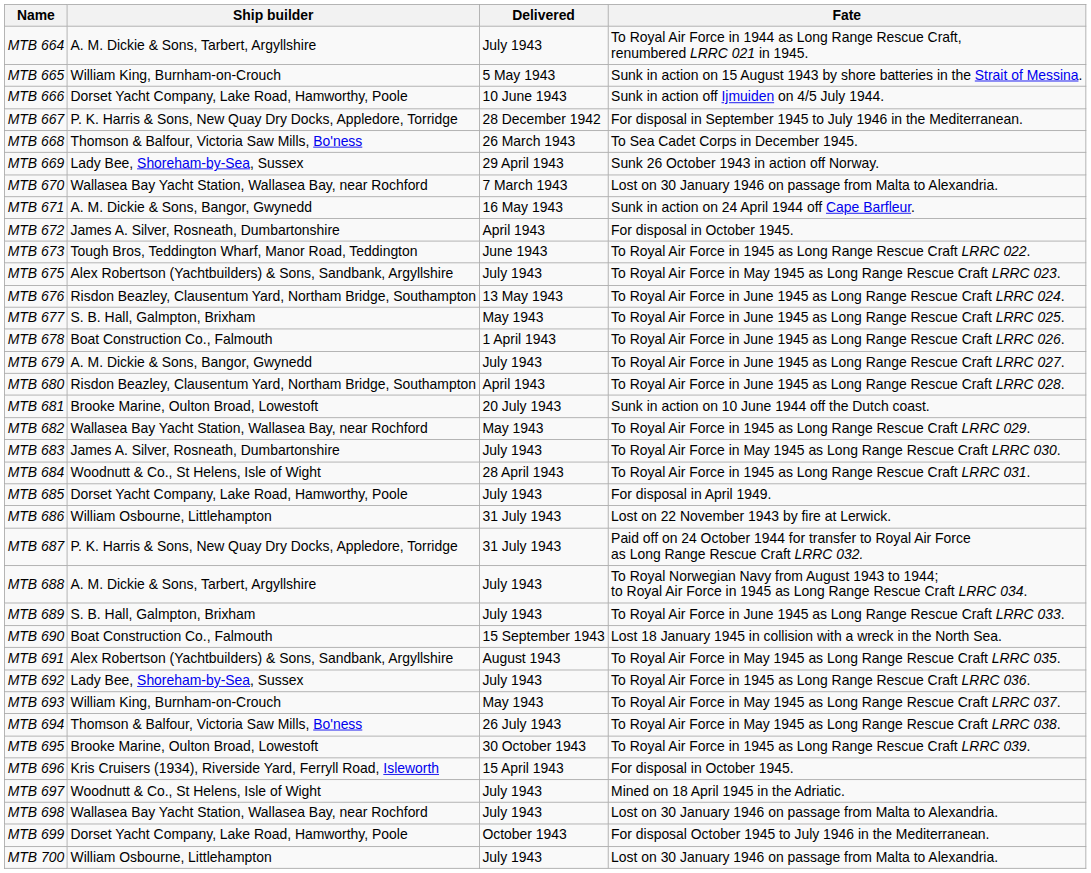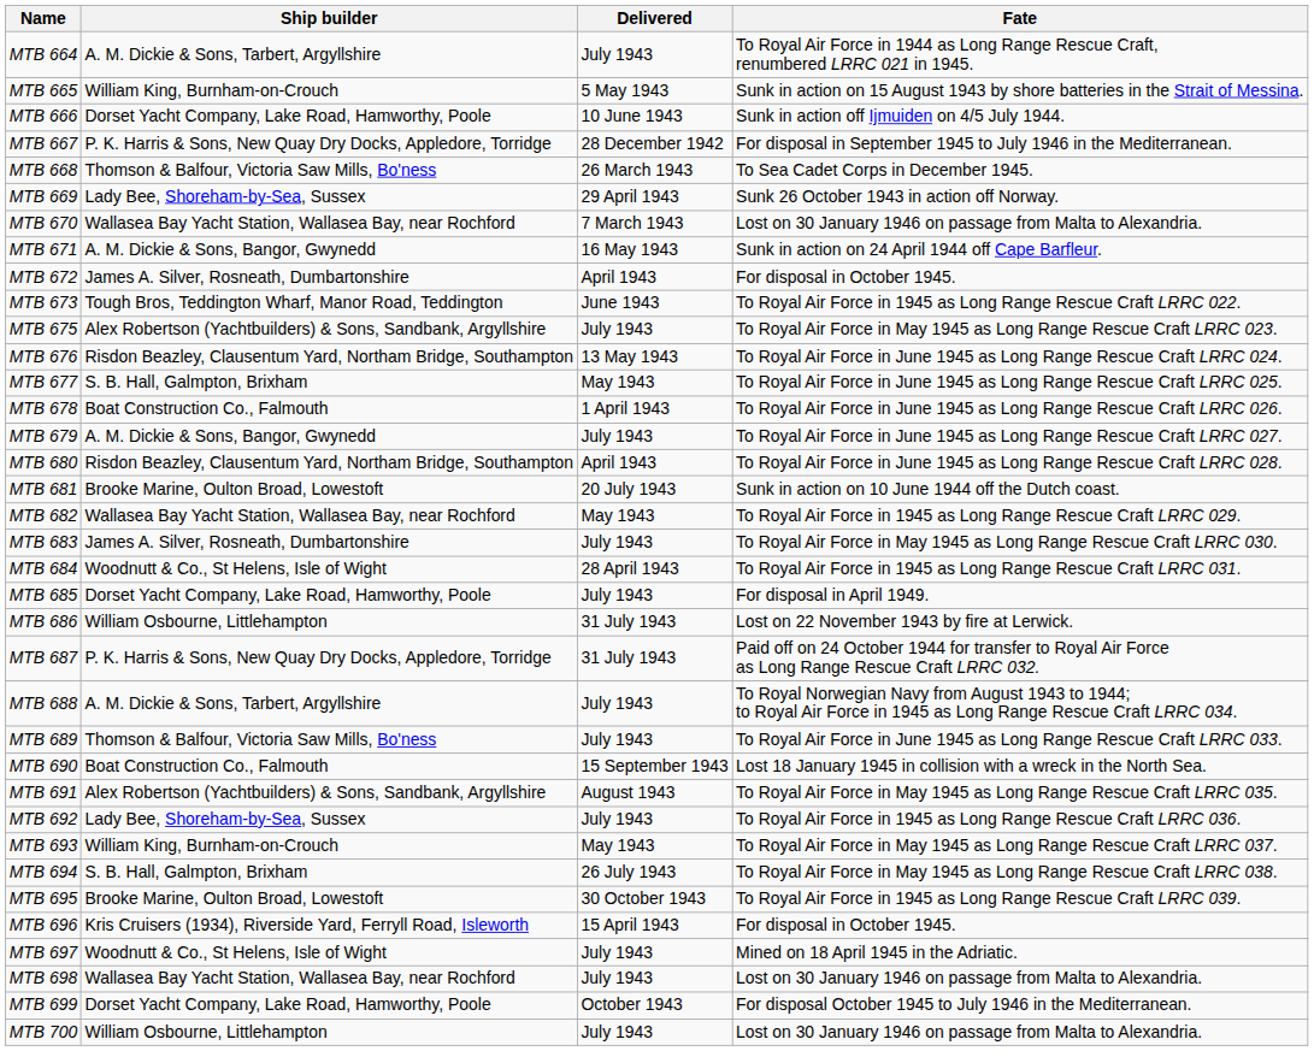MTB 689 | Ship builder: S. B. Hall, Galmpton, Brixham -> Thomson & Balfour, Victoria Saw Mills, Bo'ness
MTB 694 | Ship builder: Thomson & Balfour, Victoria Saw Mills, Bo'ness -> S. B. Hall, Galmpton, Brixham
